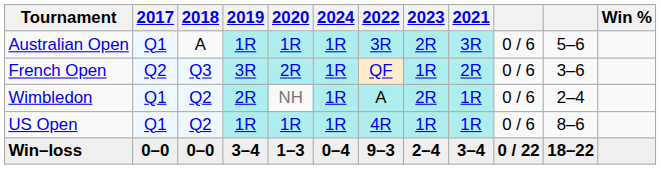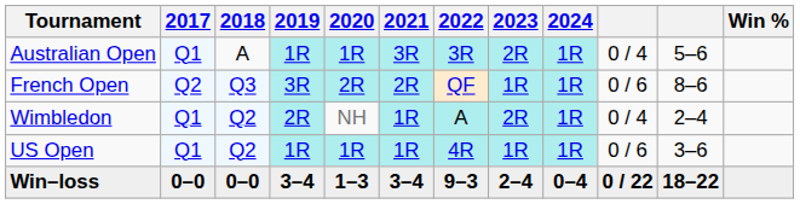columns swapped: 2021 <-> 2024
Australian Open | column 10: 0 / 6 -> 0 / 4
French Open | column 11: 3–6 -> 8–6
Wimbledon | column 10: 0 / 6 -> 0 / 4
US Open | column 11: 8–6 -> 3–6
